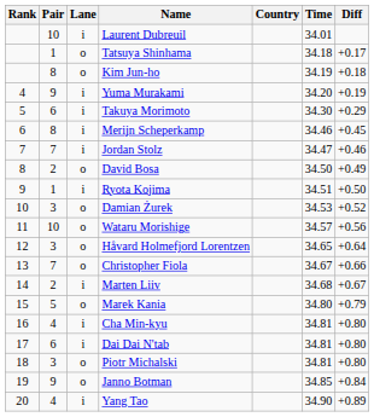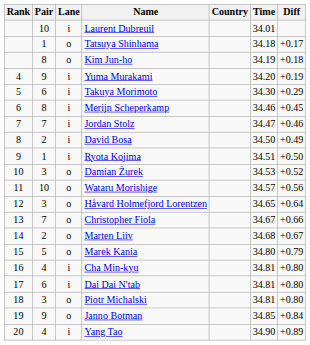David Bosa | Lane: o -> i
Marten Liiv | Lane: i -> o
